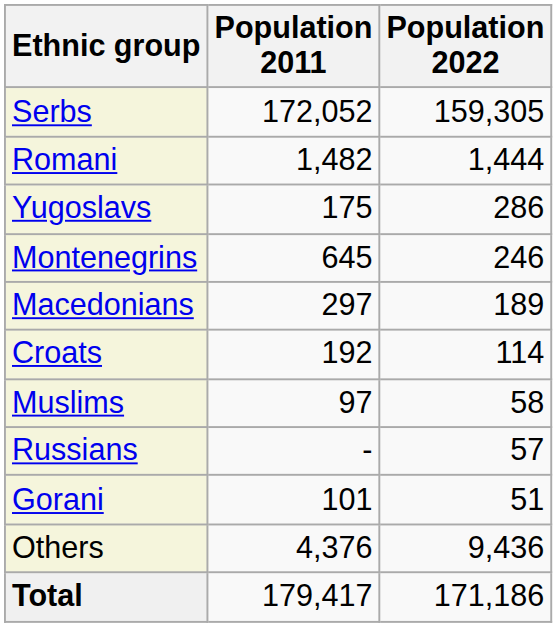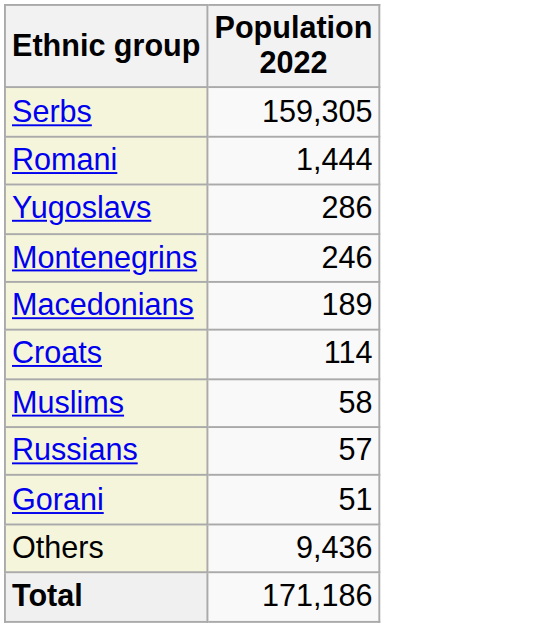- column: Population 2011 | 172,052 | 1,482 | 175 | 645 | 297 | 192 | 97 | - | 101 | 4,376 | 179,417
